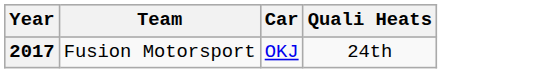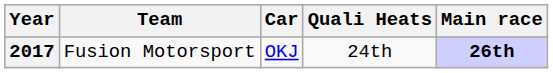+ column: Main race | 26th
